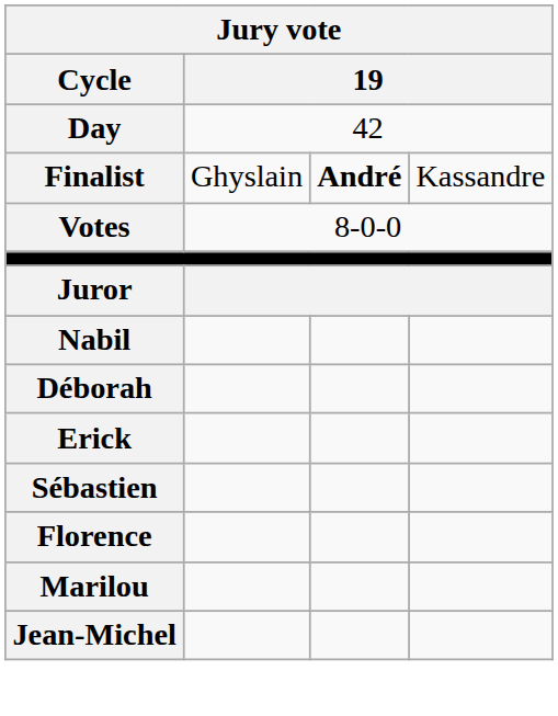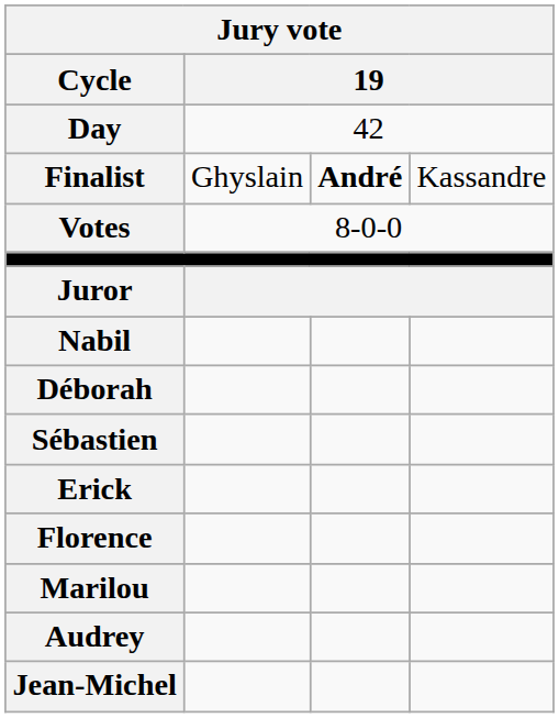rows swapped: Erick <-> Sébastien
+ row: Audrey
